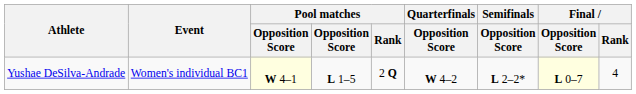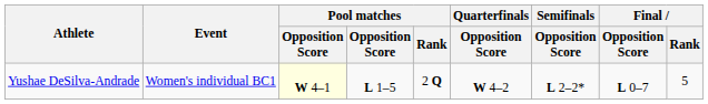Yushae DeSilva-Andrade | Final / Opposition Score: lightyellow background -> no background
Yushae DeSilva-Andrade | Final / Rank: 4 -> 5
